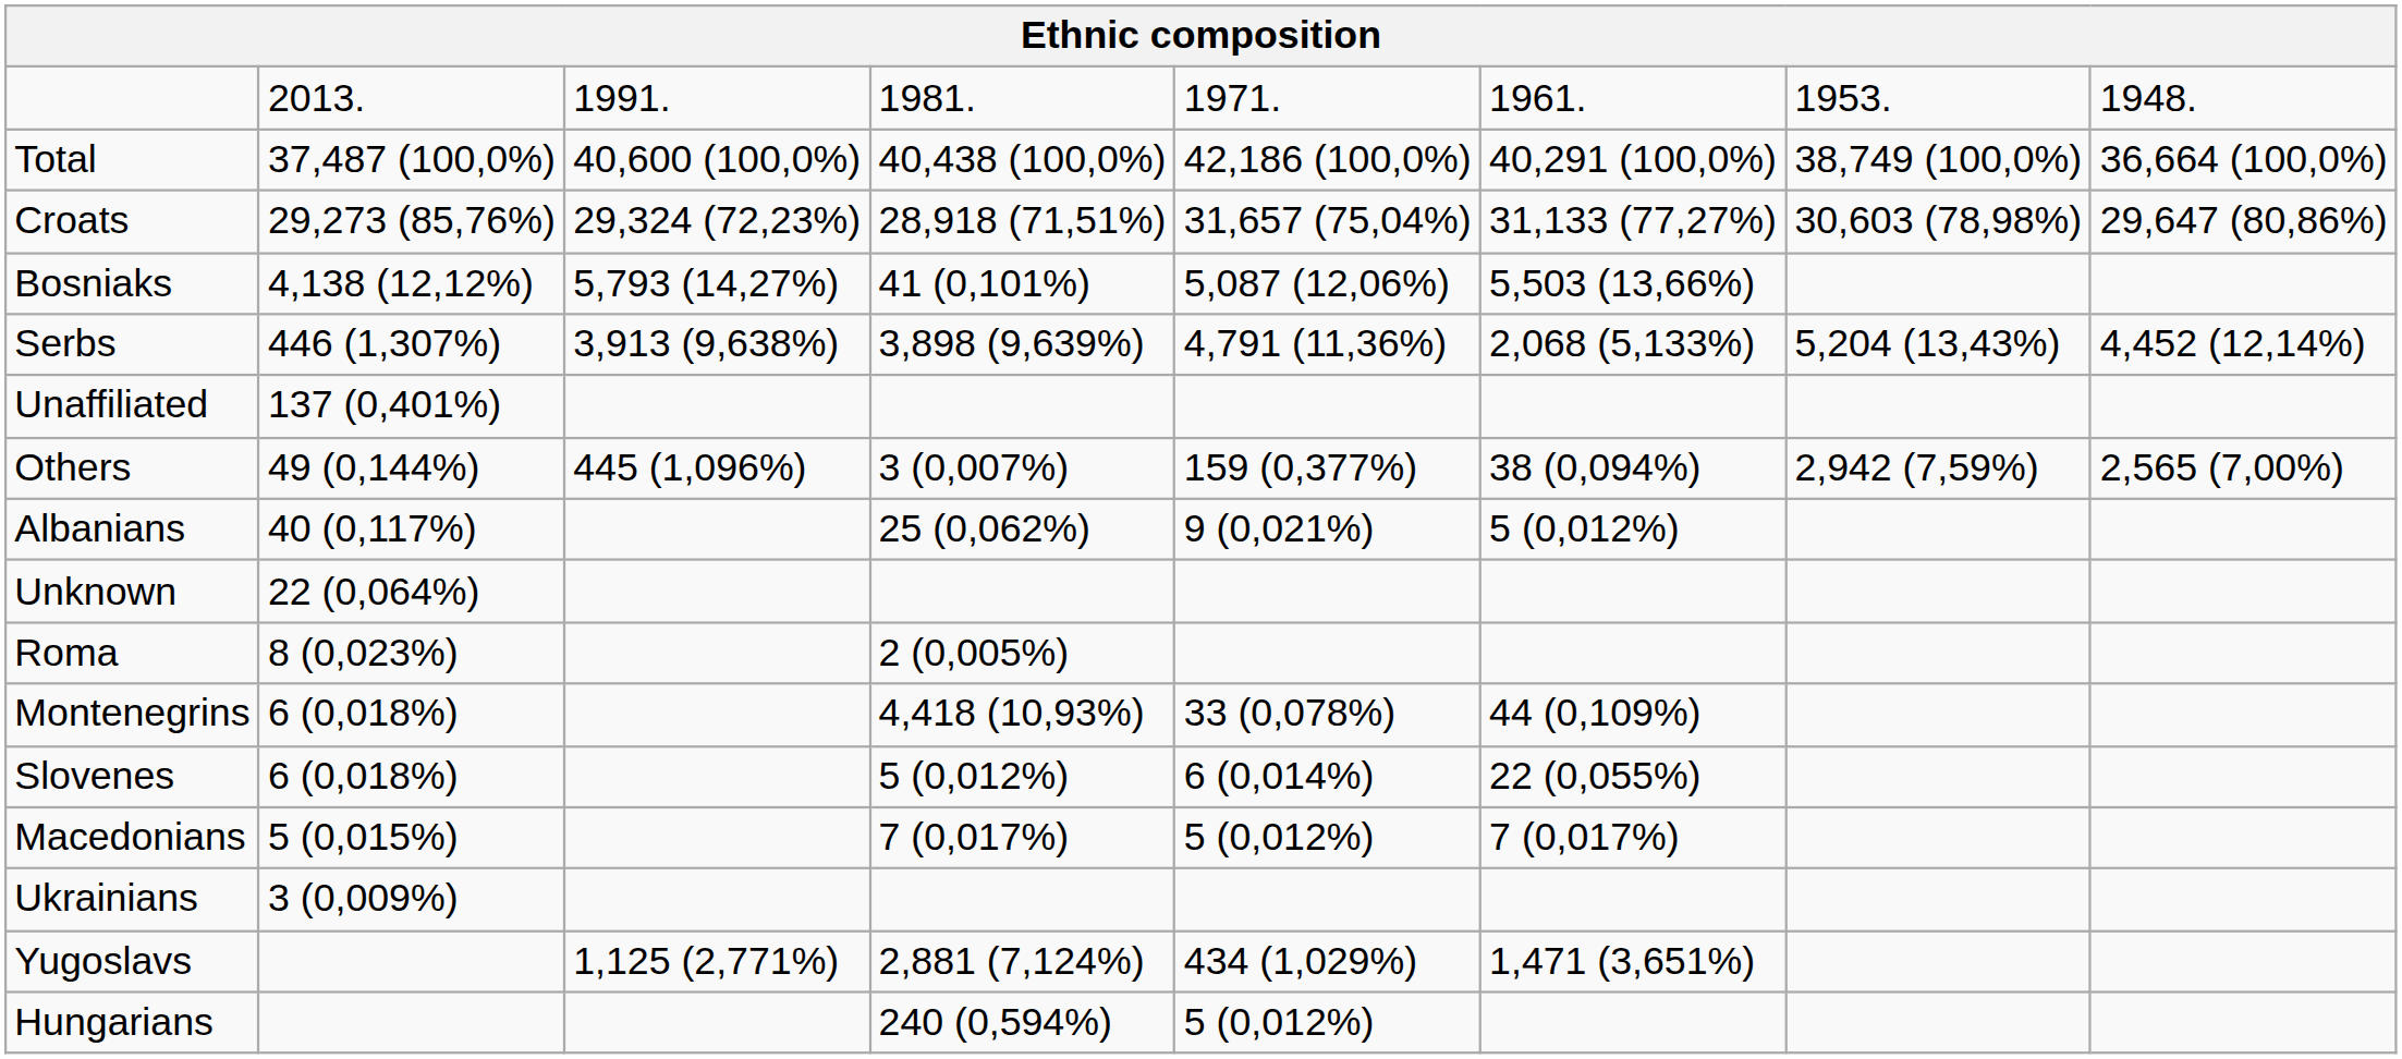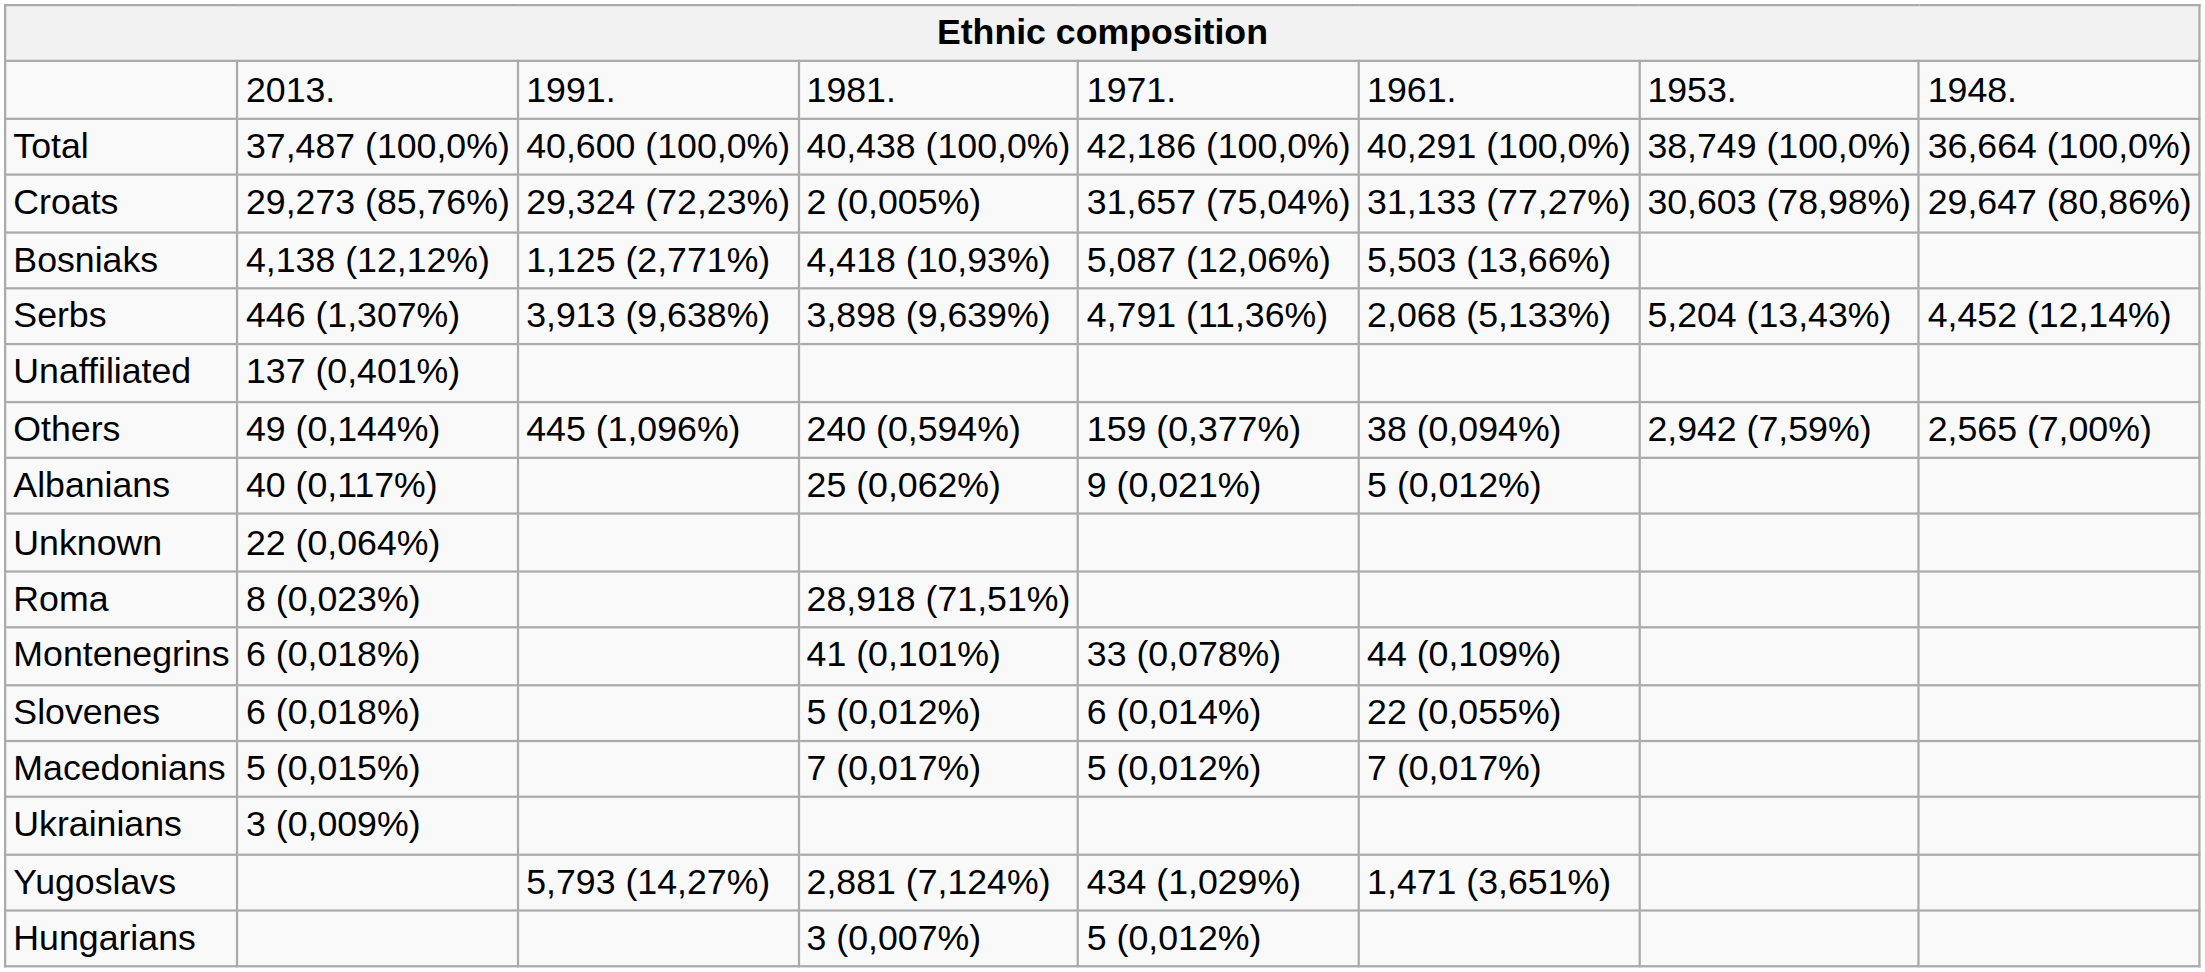Croats | column 4: 28,918 (71,51%) -> 2 (0,005%)
Bosniaks | column 3: 5,793 (14,27%) -> 1,125 (2,771%)
Bosniaks | column 4: 41 (0,101%) -> 4,418 (10,93%)
Others | column 4: 3 (0,007%) -> 240 (0,594%)
Roma | column 4: 2 (0,005%) -> 28,918 (71,51%)
Montenegrins | column 4: 4,418 (10,93%) -> 41 (0,101%)
Yugoslavs | column 3: 1,125 (2,771%) -> 5,793 (14,27%)
Hungarians | column 4: 240 (0,594%) -> 3 (0,007%)
